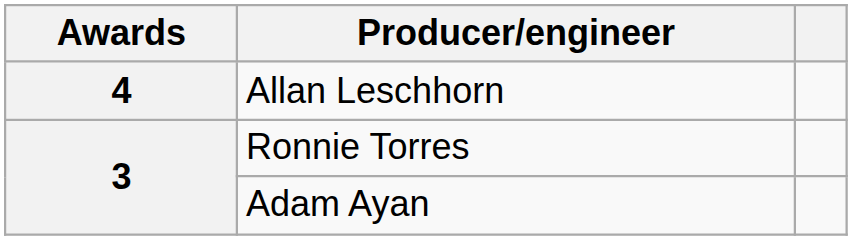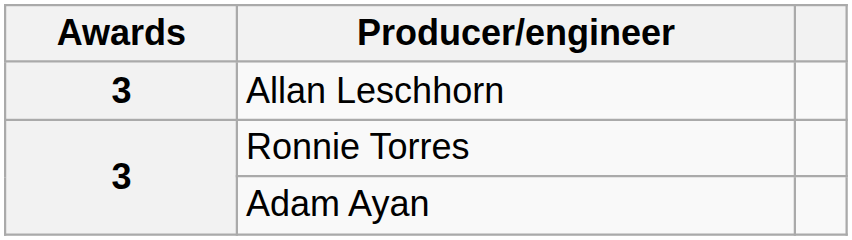Allan Leschhorn | Awards: 4 -> 3
